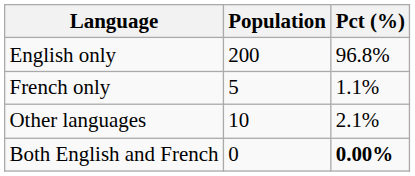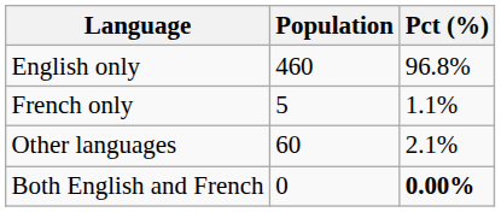English only | Population: 200 -> 460
Other languages | Population: 10 -> 60
